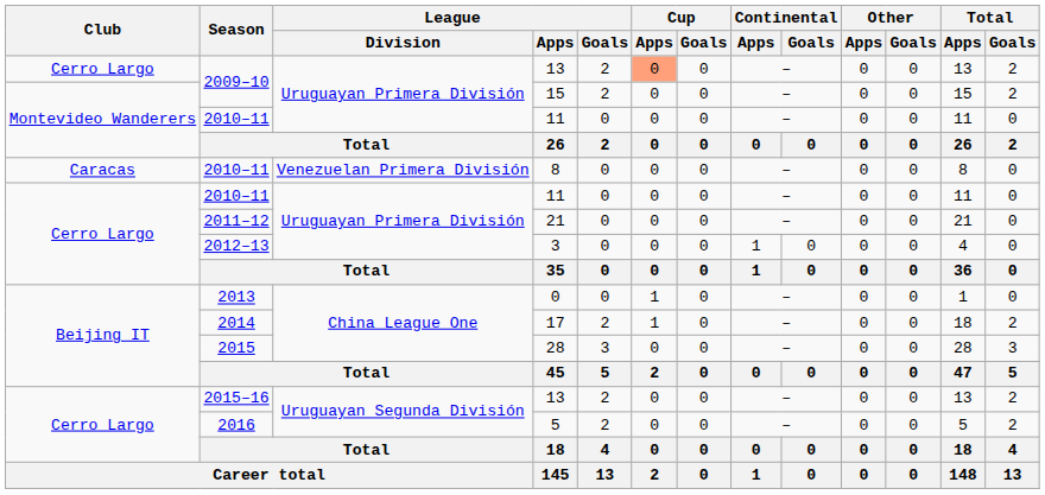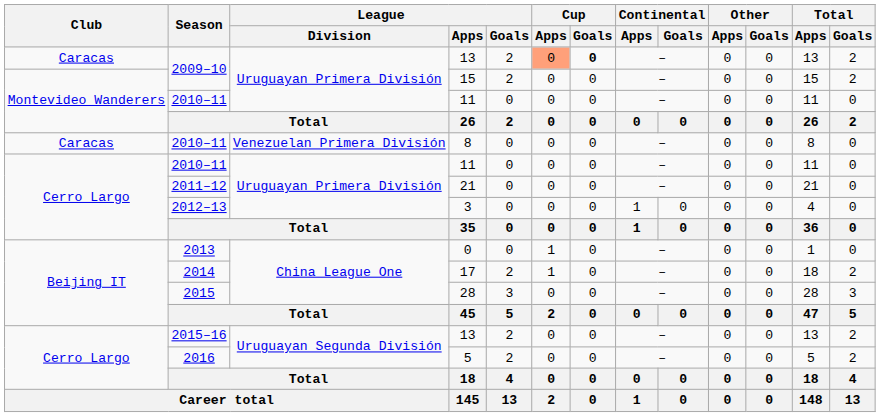2009–10 / 13 | Club: Cerro Largo -> Caracas
2009–10 / 13 | Cup / Goals: normal -> bold
